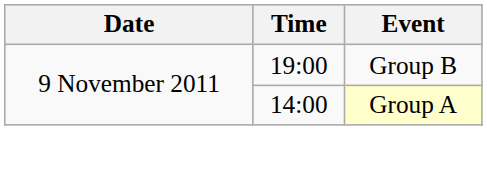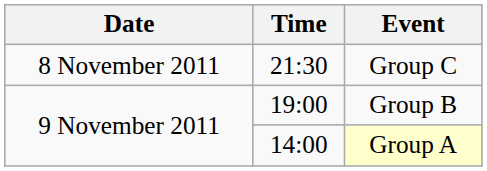+ row: 8 November 2011 | 21:30 | Group C
